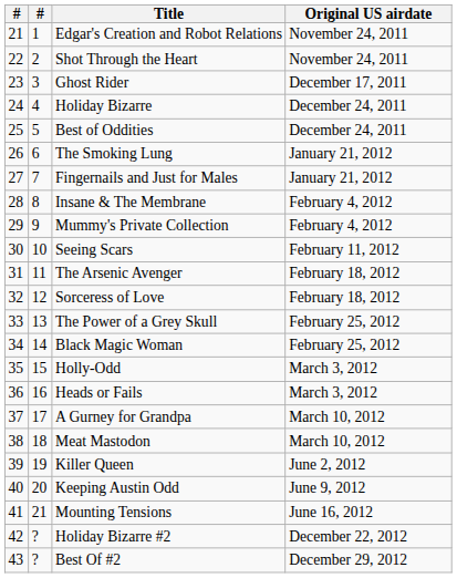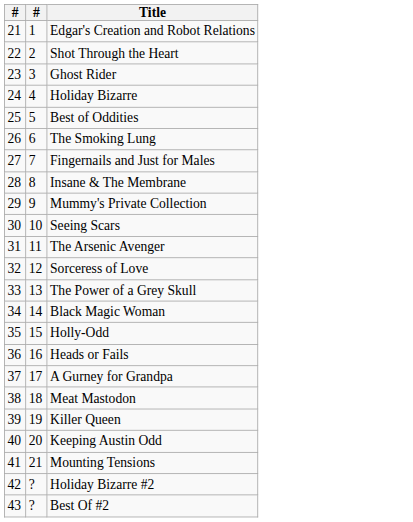- column: Original US airdate | November 24, 2011 | November 24, 2011 | December 17, 2011 | December 24, 2011 | December 24, 2011 | January 21, 2012 | January 21, 2012 | February 4, 2012 | February 4, 2012 | February 11, 2012 | February 18, 2012 | February 18, 2012 | February 25, 2012 | February 25, 2012 | March 3, 2012 | March 3, 2012 | March 10, 2012 | March 10, 2012 | June 2, 2012 | June 9, 2012 | June 16, 2012 | December 22, 2012 | December 29, 2012
